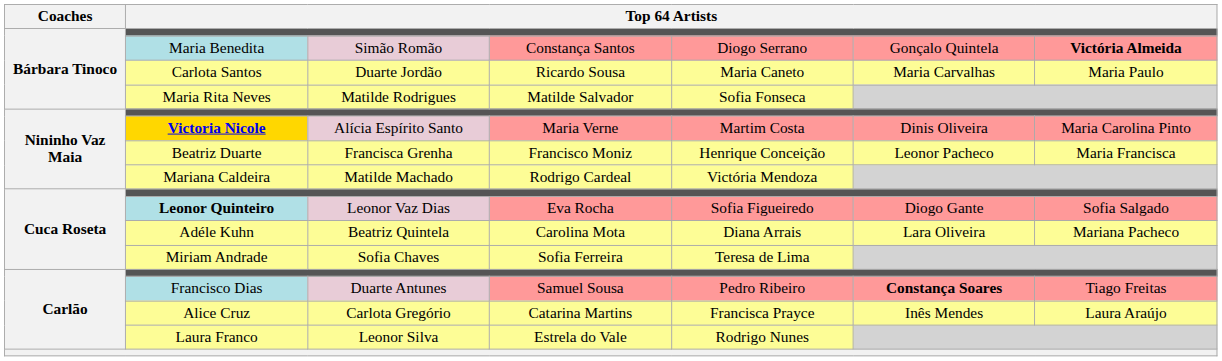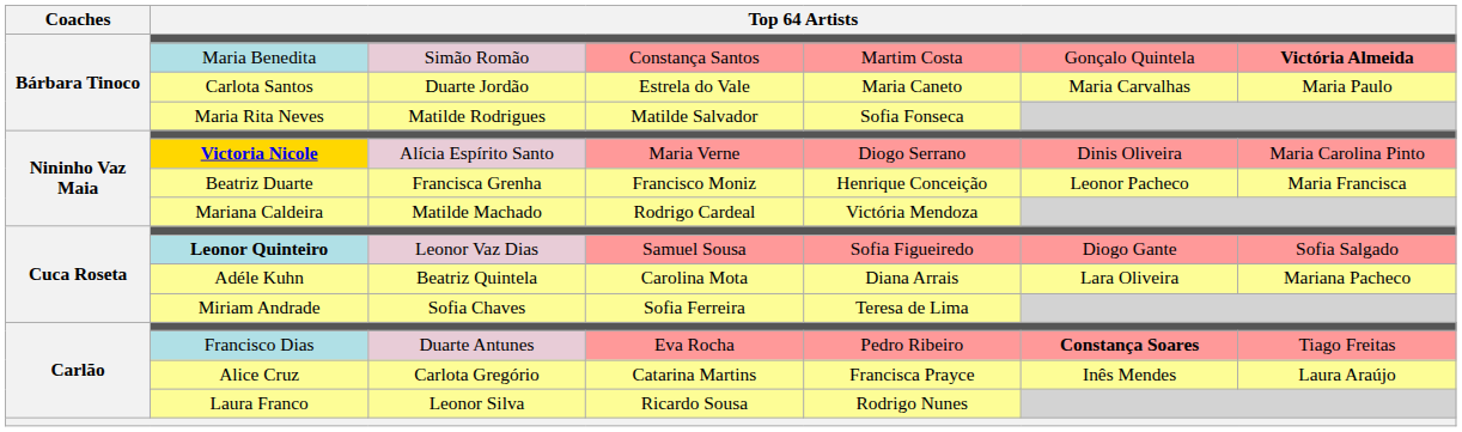Maria Benedita | column 5: Diogo Serrano -> Martim Costa
Carlota Santos | column 4: Ricardo Sousa -> Estrela do Vale
Victoria Nicole | column 5: Martim Costa -> Diogo Serrano
Leonor Quinteiro | column 4: Eva Rocha -> Samuel Sousa
Francisco Dias | column 4: Samuel Sousa -> Eva Rocha
Laura Franco | column 4: Estrela do Vale -> Ricardo Sousa
